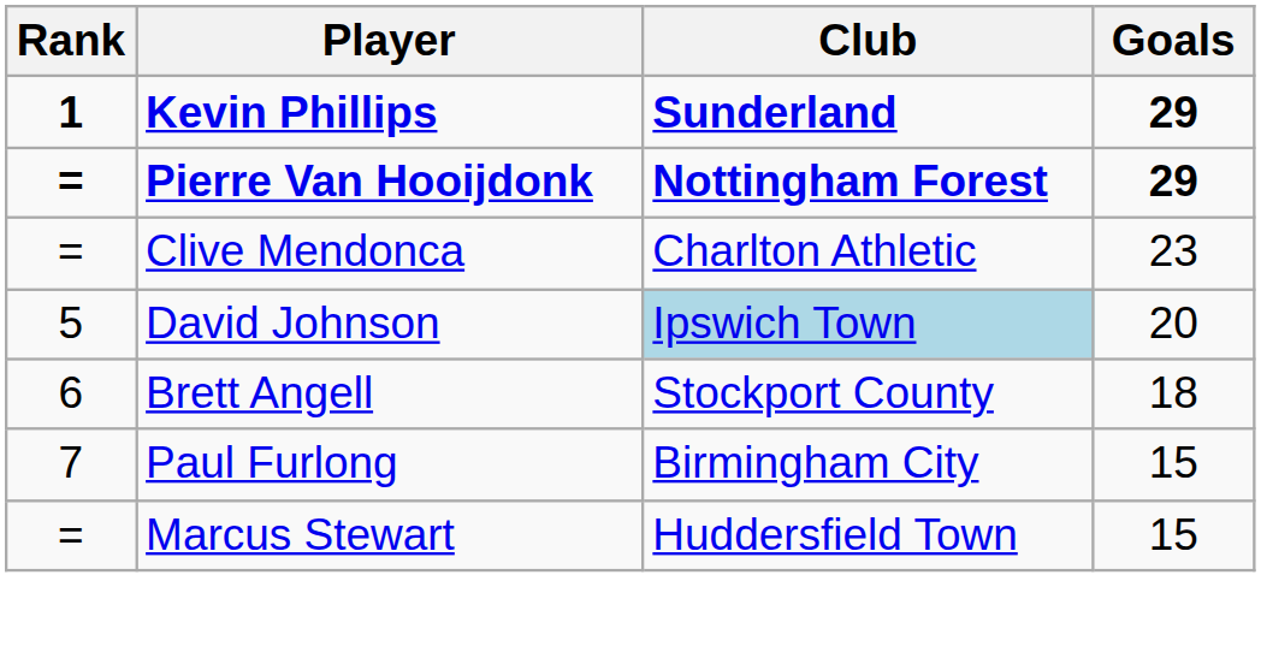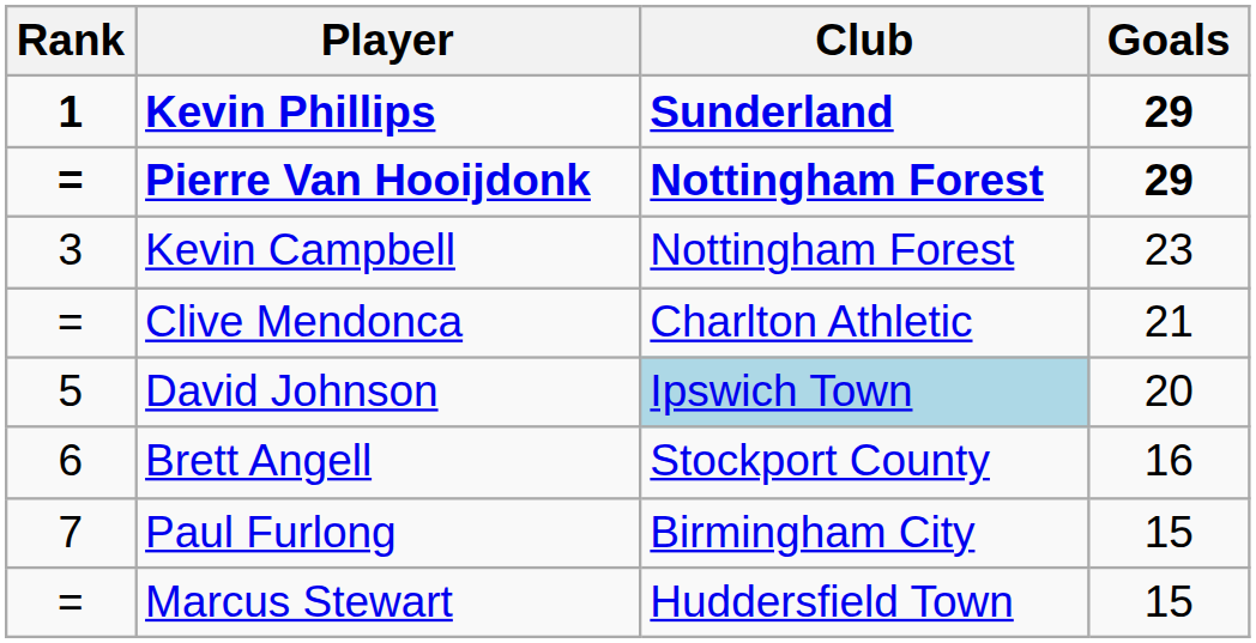+ row: 3 | Kevin Campbell | Nottingham Forest | 23
Clive Mendonca | Goals: 23 -> 21
Brett Angell | Goals: 18 -> 16
